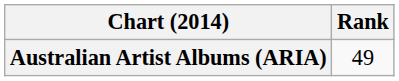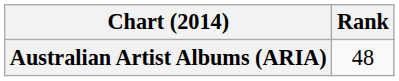Australian Artist Albums (ARIA) | Rank: 49 -> 48
